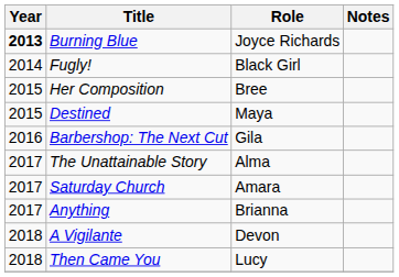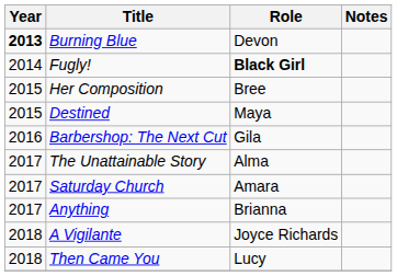Burning Blue | Role: Joyce Richards -> Devon
Fugly! | Role: normal -> bold
A Vigilante | Role: Devon -> Joyce Richards
